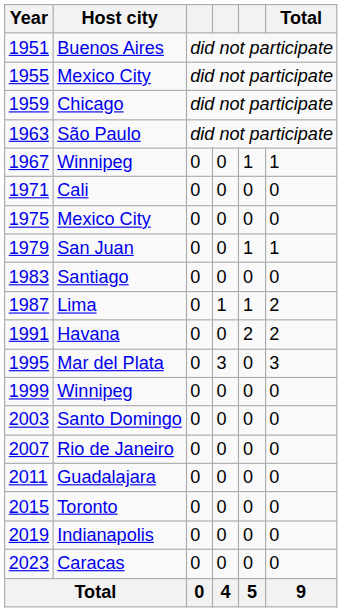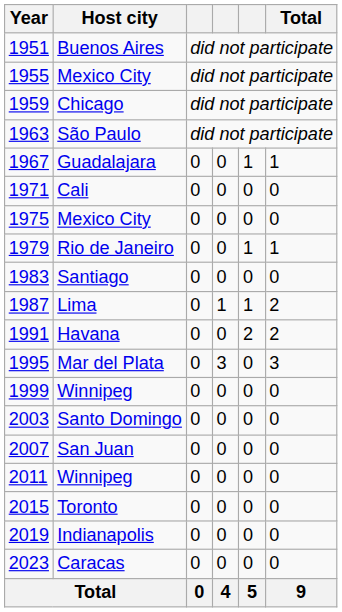1967 | Host city: Winnipeg -> Guadalajara
1979 | Host city: San Juan -> Rio de Janeiro
2007 | Host city: Rio de Janeiro -> San Juan
2011 | Host city: Guadalajara -> Winnipeg
